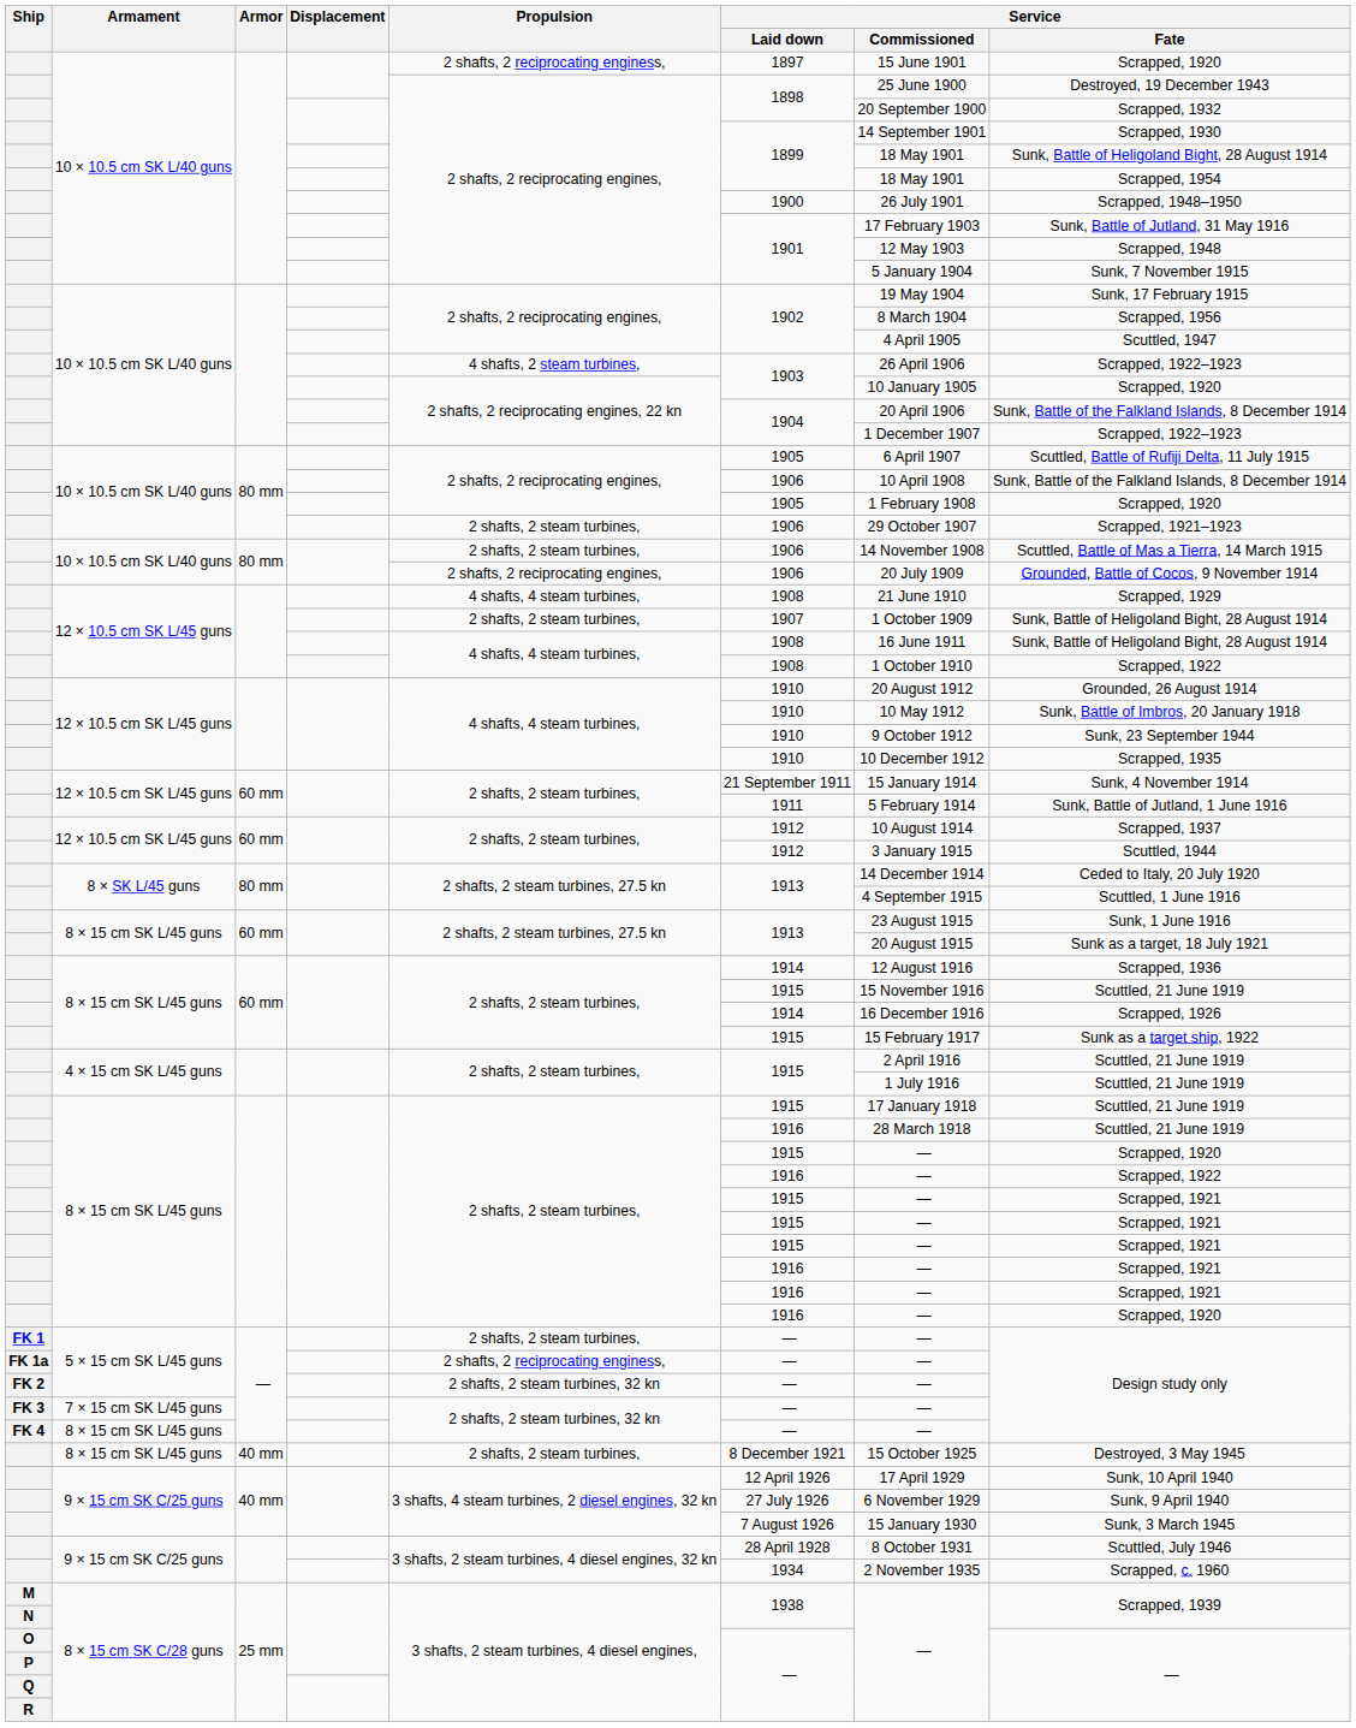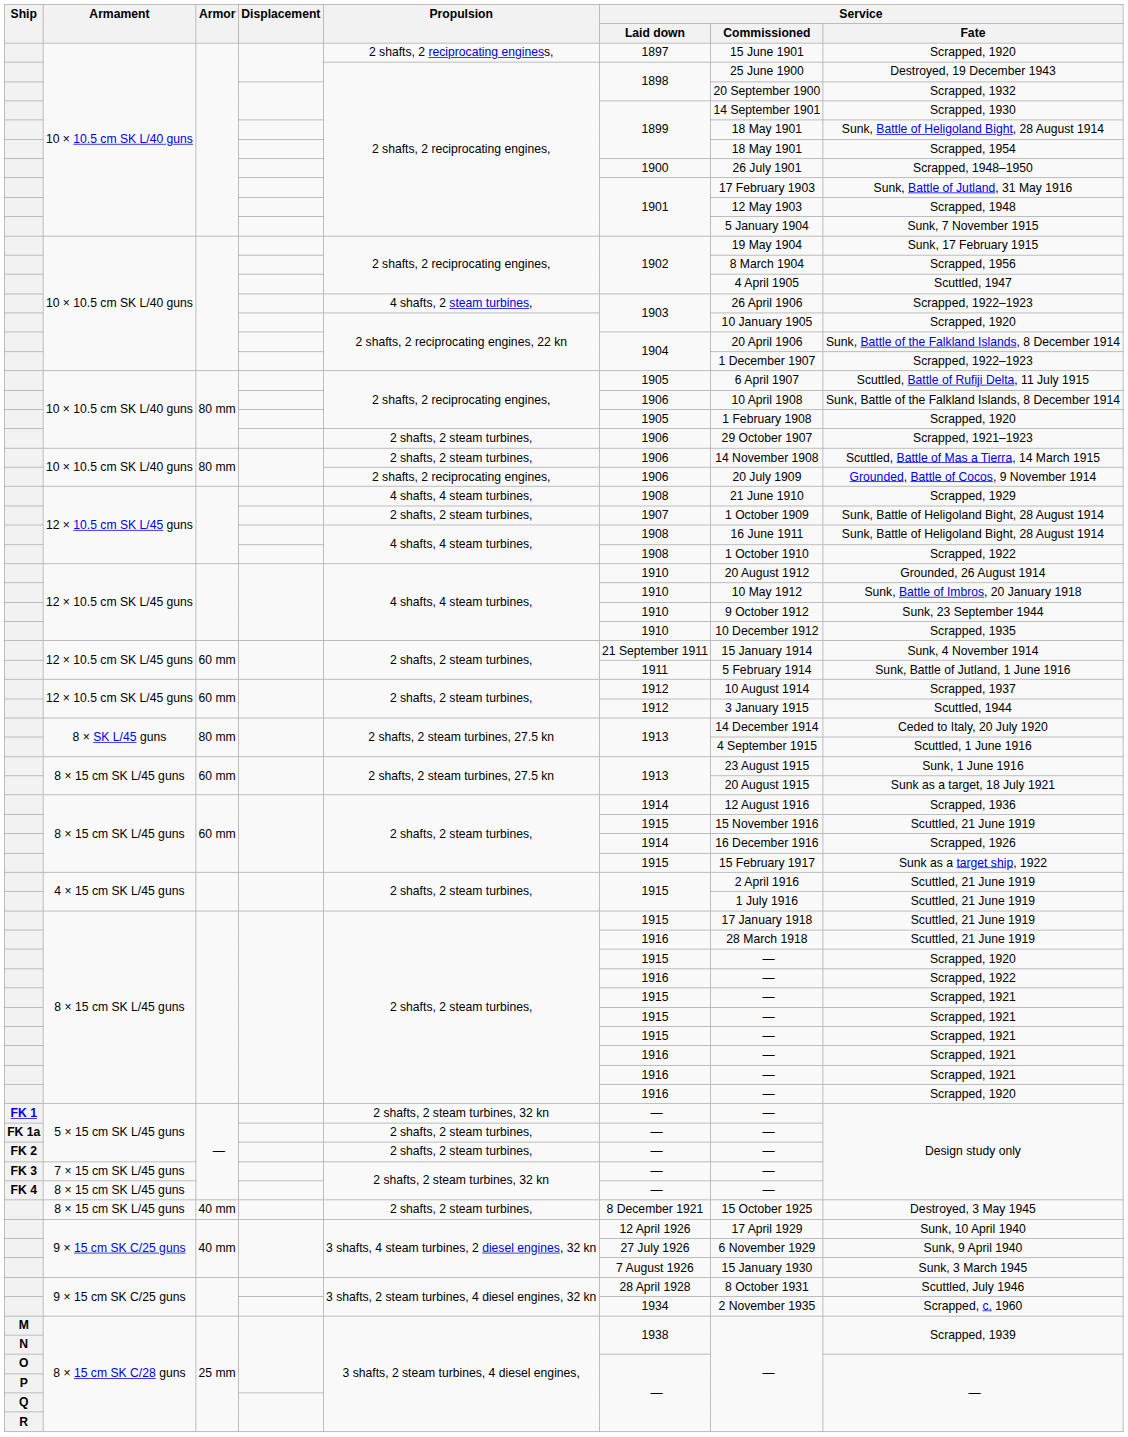FK 1 | Propulsion: 2 shafts, 2 steam turbines, -> 2 shafts, 2 steam turbines, 32 kn
FK 1a | Propulsion: 2 shafts, 2 reciprocating enginess, -> 2 shafts, 2 steam turbines,
FK 2 | Propulsion: 2 shafts, 2 steam turbines, 32 kn -> 2 shafts, 2 steam turbines,
